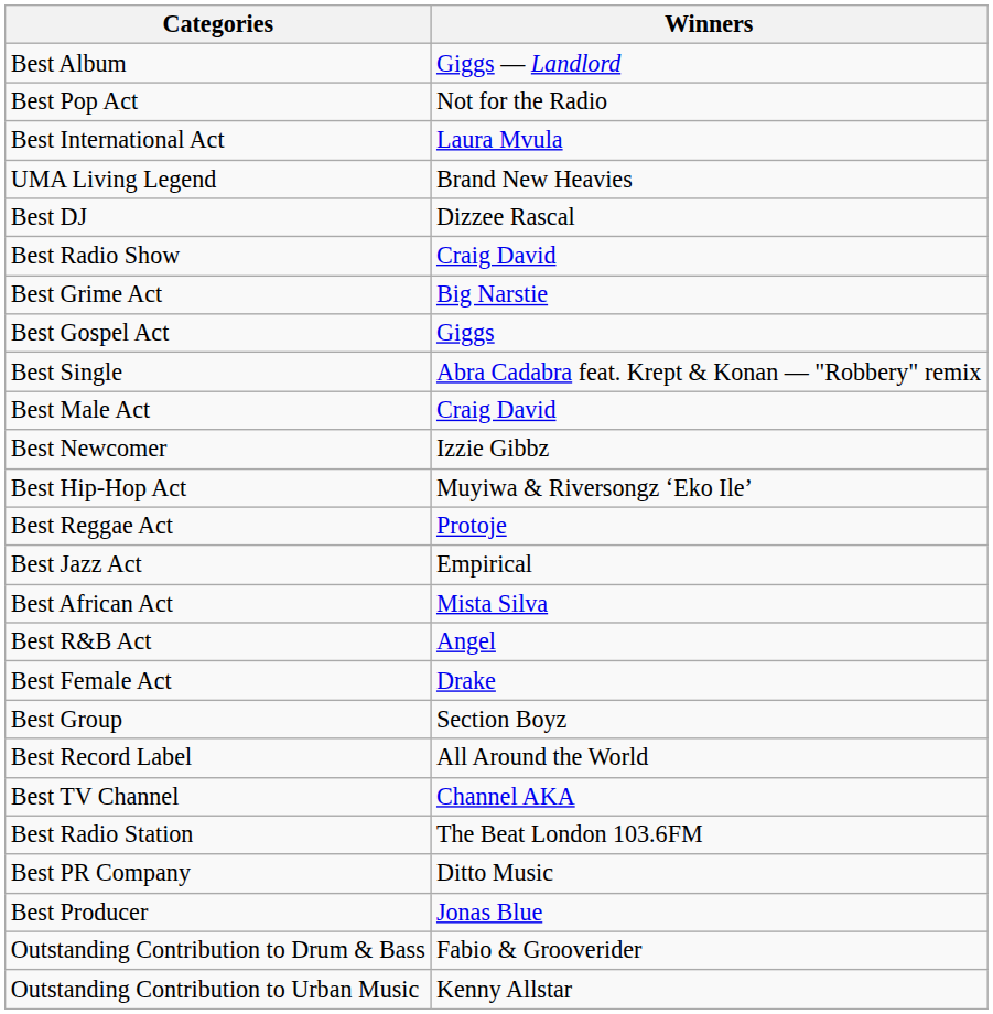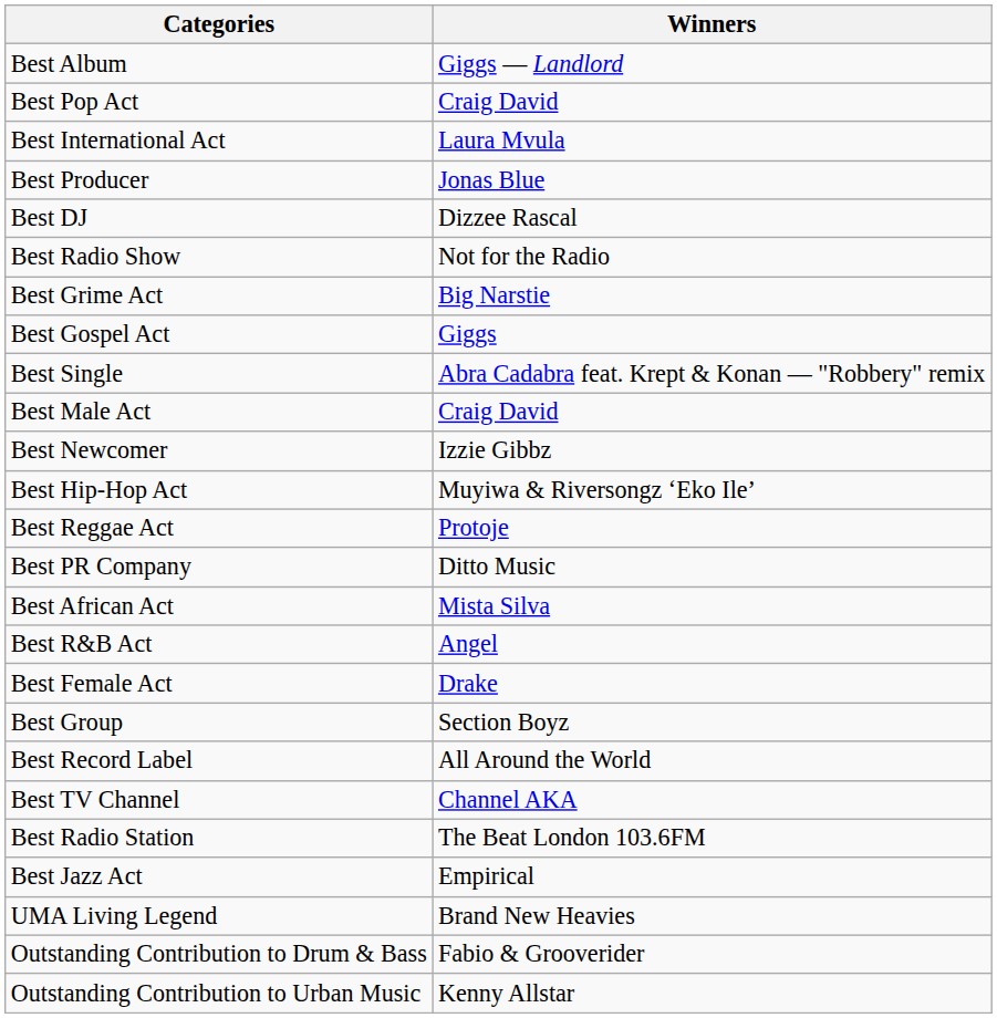Best Pop Act | Winners: Not for the Radio -> Craig David
rows swapped: Best Producer <-> UMA Living Legend
Best Radio Show | Winners: Craig David -> Not for the Radio
rows swapped: Best Jazz Act <-> Best PR Company
